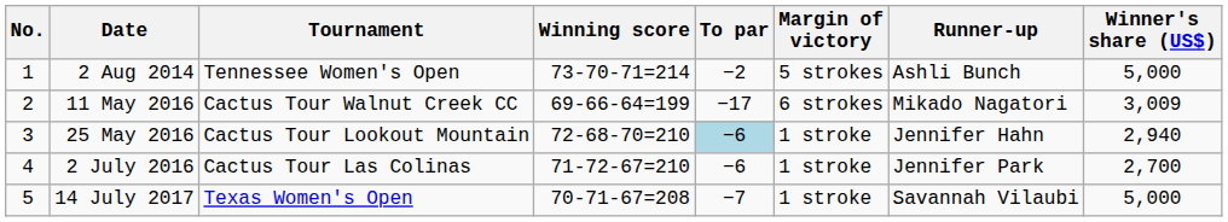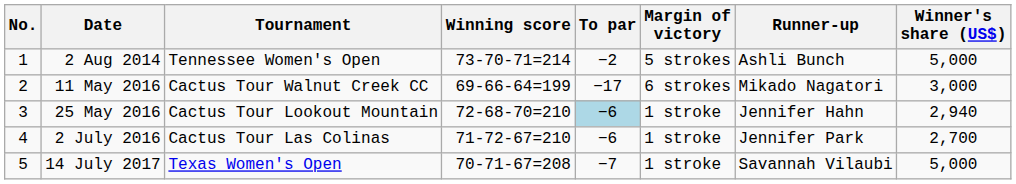11 May 2016 | Winner's share (US$): 3,009 -> 3,000
